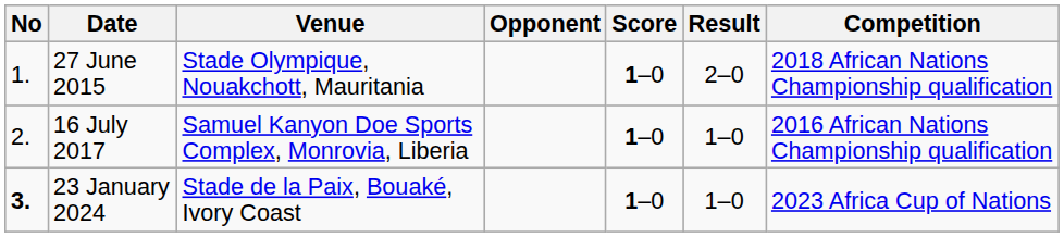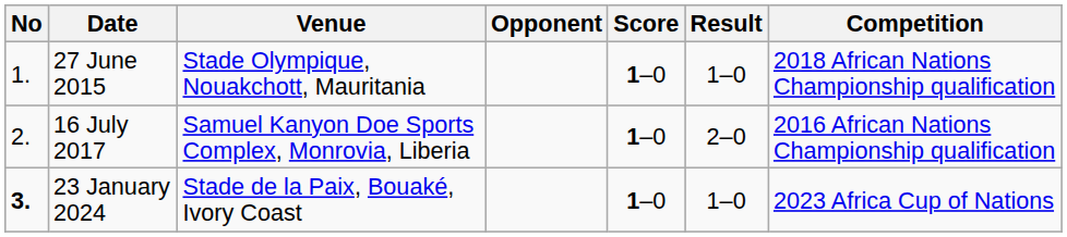27 June 2015 | Result: 2–0 -> 1–0
16 July 2017 | Result: 1–0 -> 2–0
